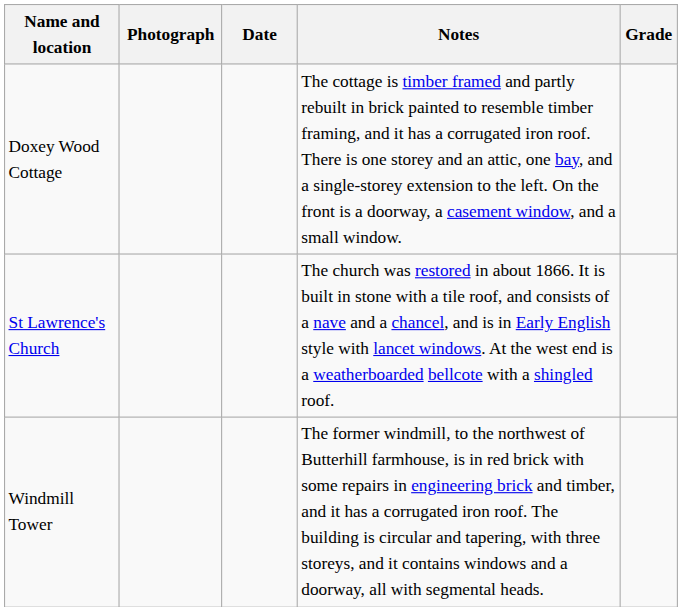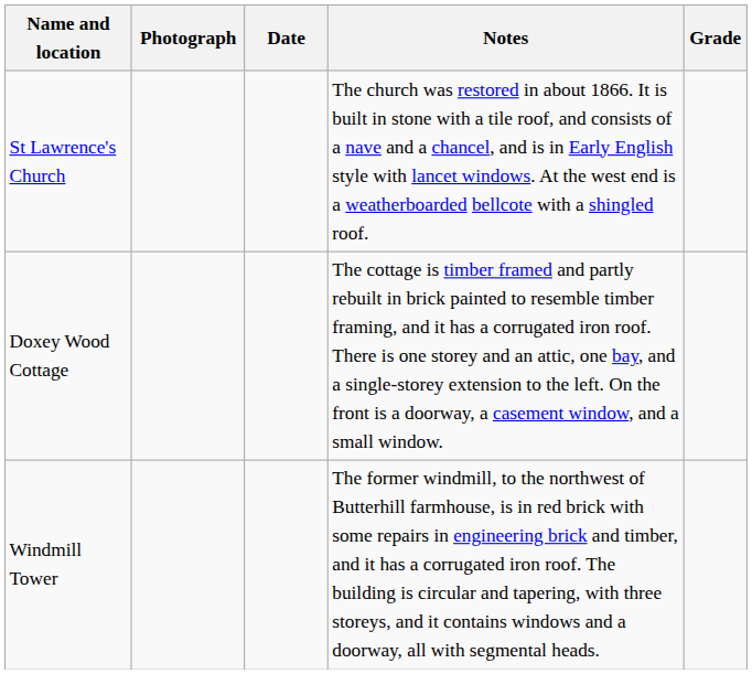rows swapped: St Lawrence's Church <-> Doxey Wood Cottage
